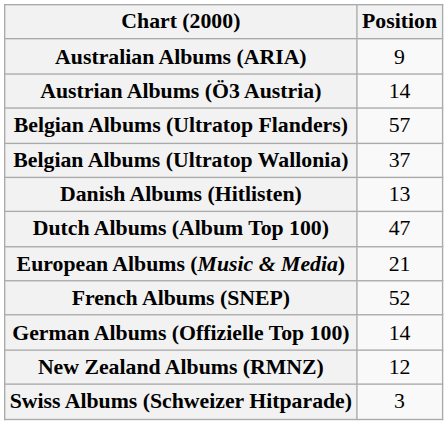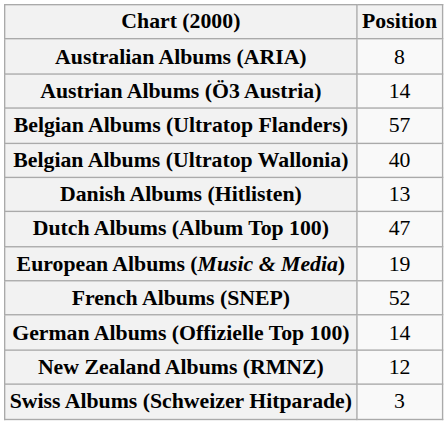Australian Albums (ARIA) | Position: 9 -> 8
Belgian Albums (Ultratop Wallonia) | Position: 37 -> 40
European Albums (Music & Media) | Position: 21 -> 19
